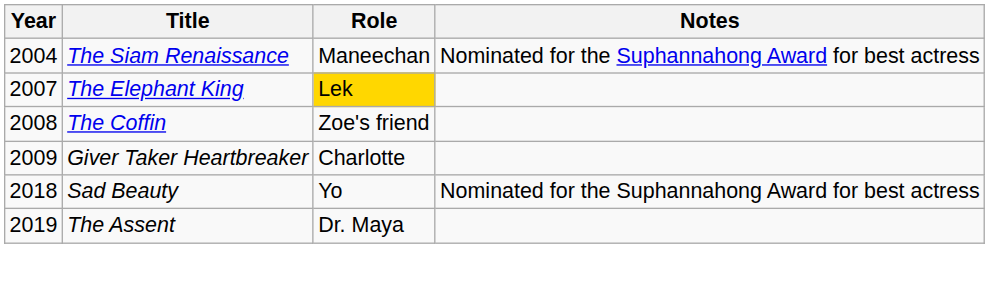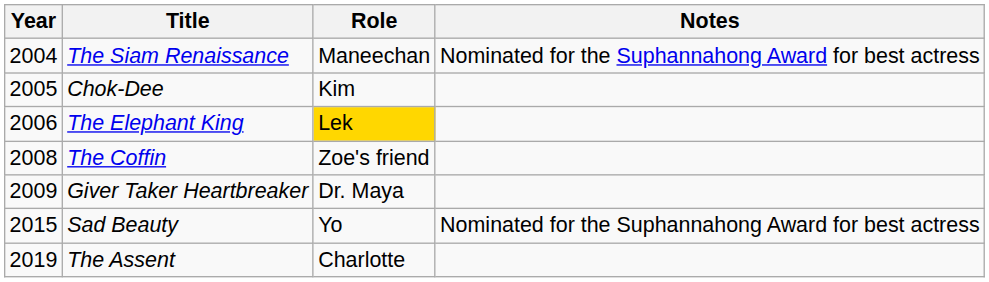+ row: 2005 | Chok-Dee | Kim
The Elephant King | Year: 2007 -> 2006
Giver Taker Heartbreaker | Role: Charlotte -> Dr. Maya
Sad Beauty | Year: 2018 -> 2015
The Assent | Role: Dr. Maya -> Charlotte
